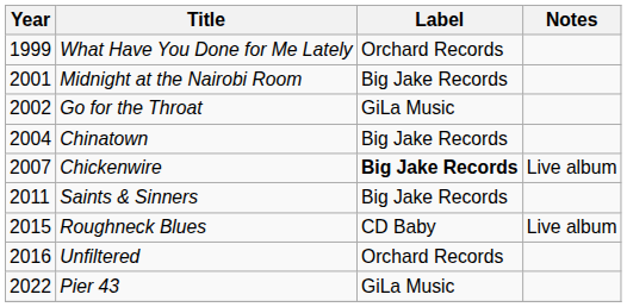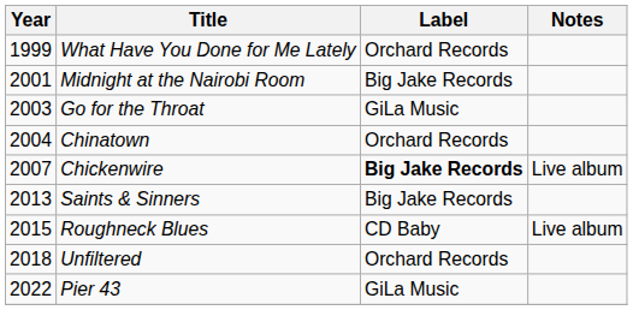Go for the Throat | Year: 2002 -> 2003
Chinatown | Label: Big Jake Records -> Orchard Records
Saints & Sinners | Year: 2011 -> 2013
Unfiltered | Year: 2016 -> 2018
